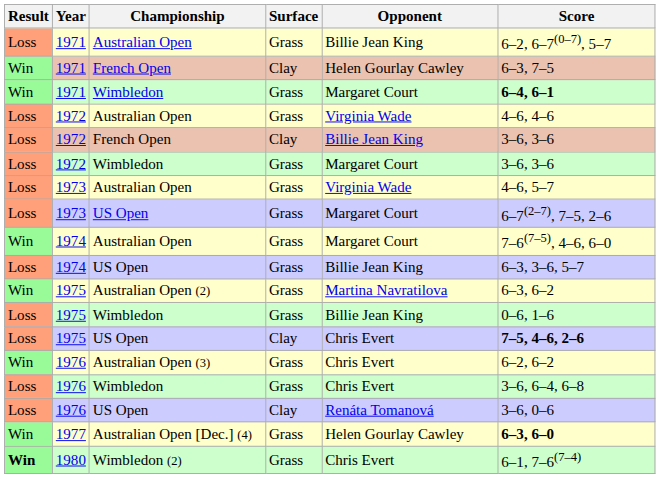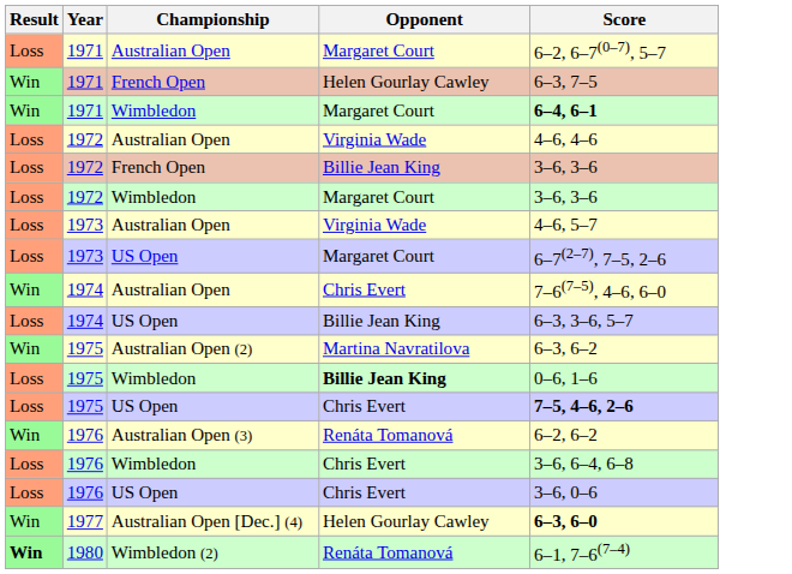- column: Surface | Grass | Clay | Grass | Grass | Clay | Grass | Grass | Grass | Grass | Grass | Grass | Grass | Clay | Grass | Grass | Clay | Grass | Grass
1971 / Australian Open | Opponent: Billie Jean King -> Margaret Court
1974 / Australian Open | Opponent: Margaret Court -> Chris Evert
1975 / Wimbledon | Opponent: normal -> bold
1976 / Australian Open (3) | Opponent: Chris Evert -> Renáta Tomanová
1976 / US Open | Opponent: Renáta Tomanová -> Chris Evert
1980 | Opponent: Chris Evert -> Renáta Tomanová
